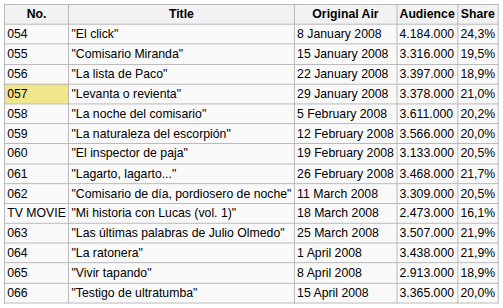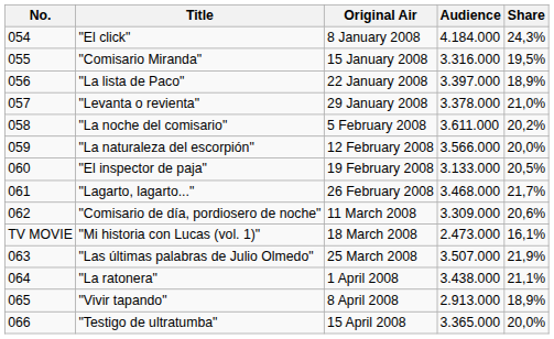"Levanta o revienta" | No.: khaki background -> no background
"Comisario de día, pordiosero de noche" | Share: 20,5% -> 20,6%
"La ratonera" | Share: 21,9% -> 21,1%
